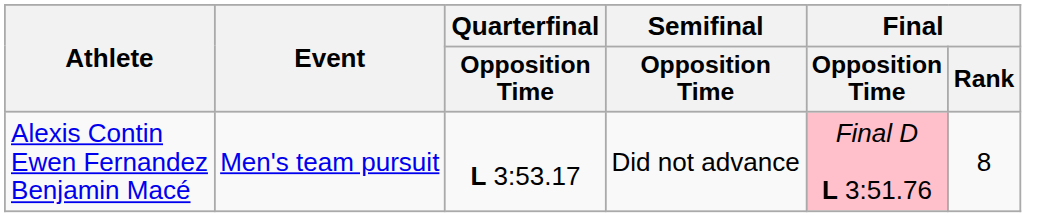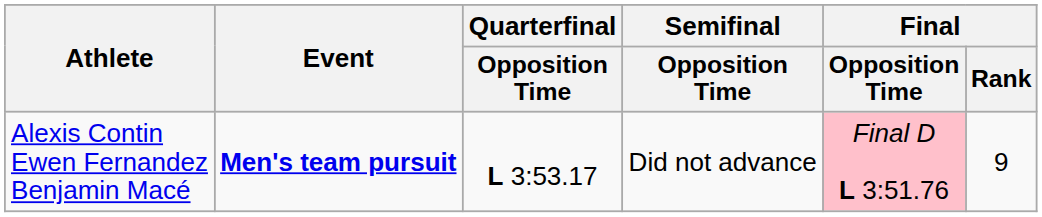Alexis Contin Ewen Fernandez Benjamin Macé | Event: normal -> bold
Alexis Contin Ewen Fernandez Benjamin Macé | Final / Rank: 8 -> 9
